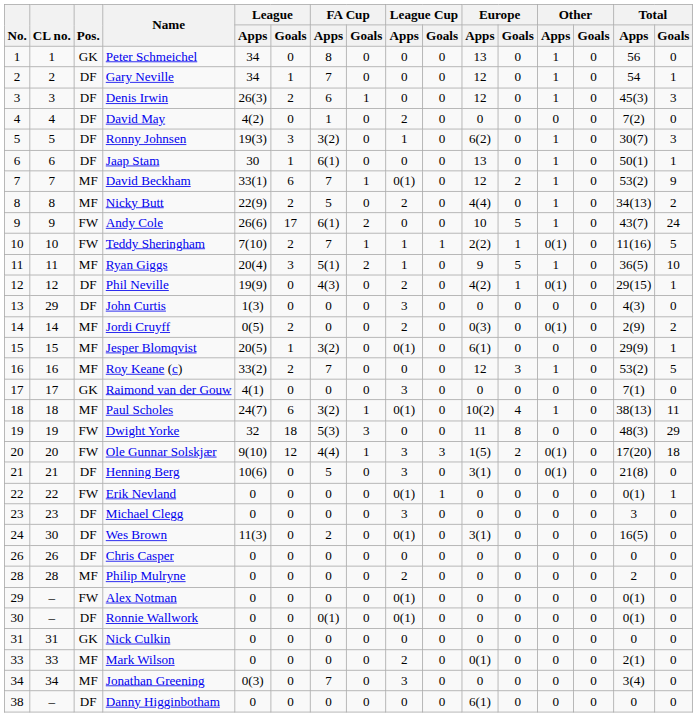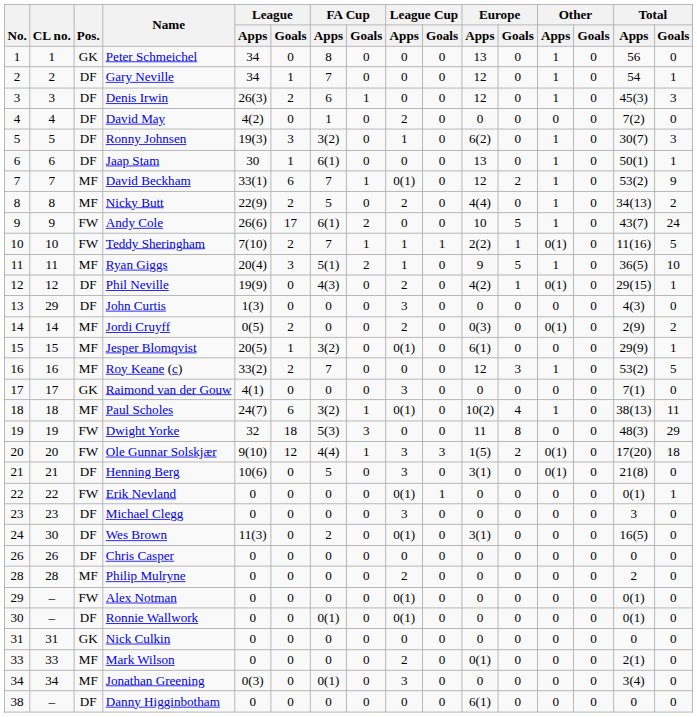Jonathan Greening | FA Cup / Apps: 7 -> 0(1)
